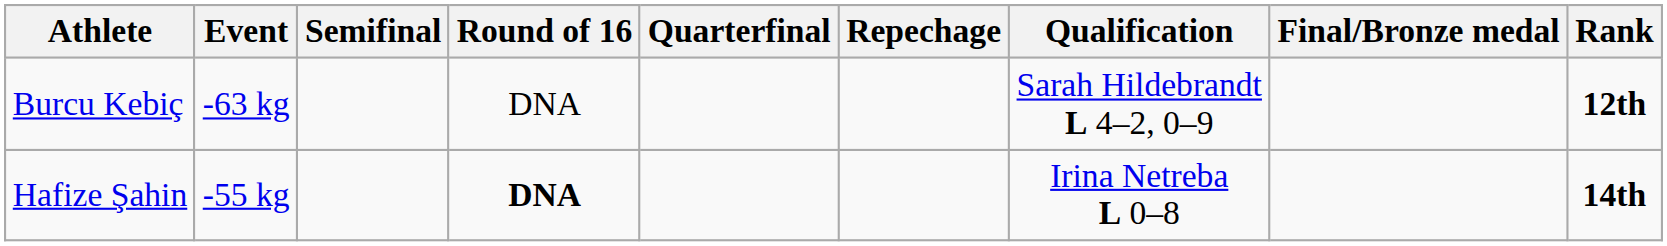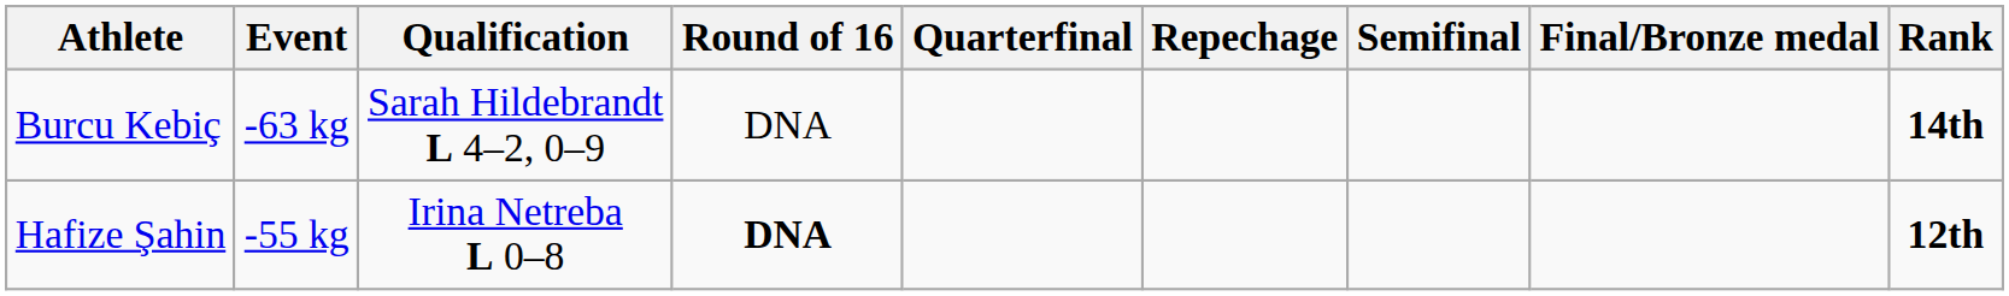columns swapped: Qualification <-> Semifinal
Burcu Kebiç | Rank: 12th -> 14th
Hafize Şahin | Rank: 14th -> 12th
